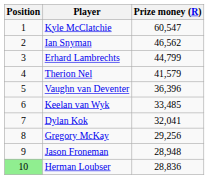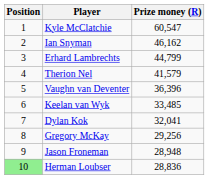Ian Snyman | Prize money (R): 46,562 -> 46,162
